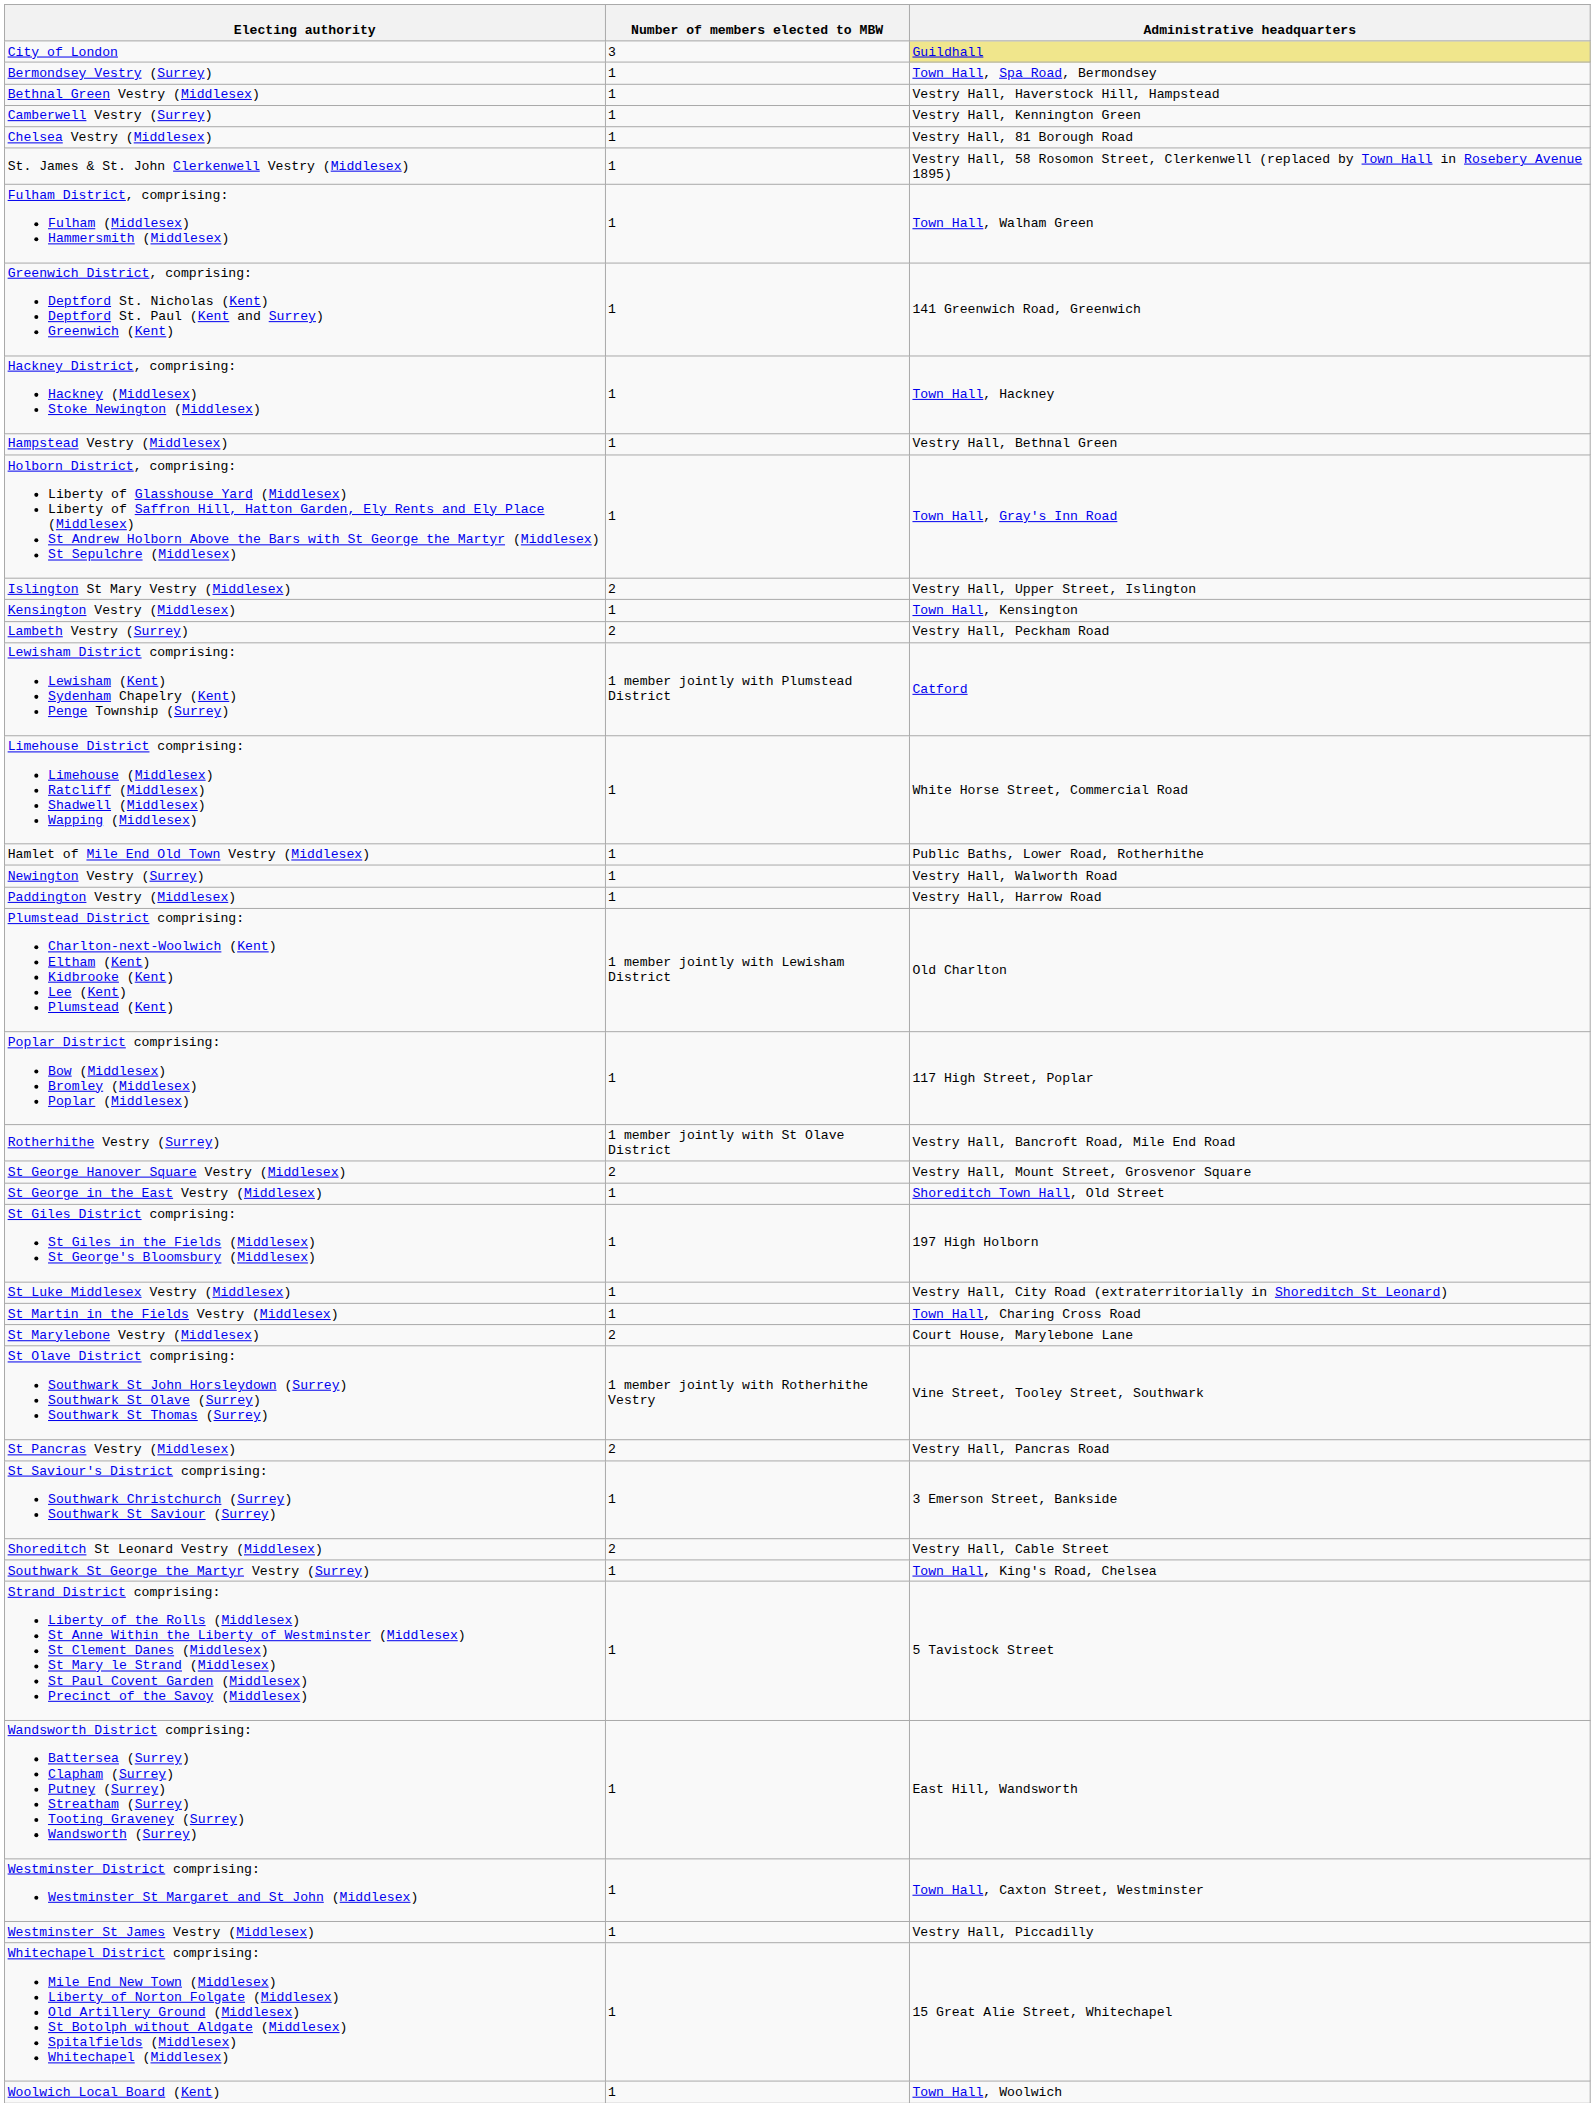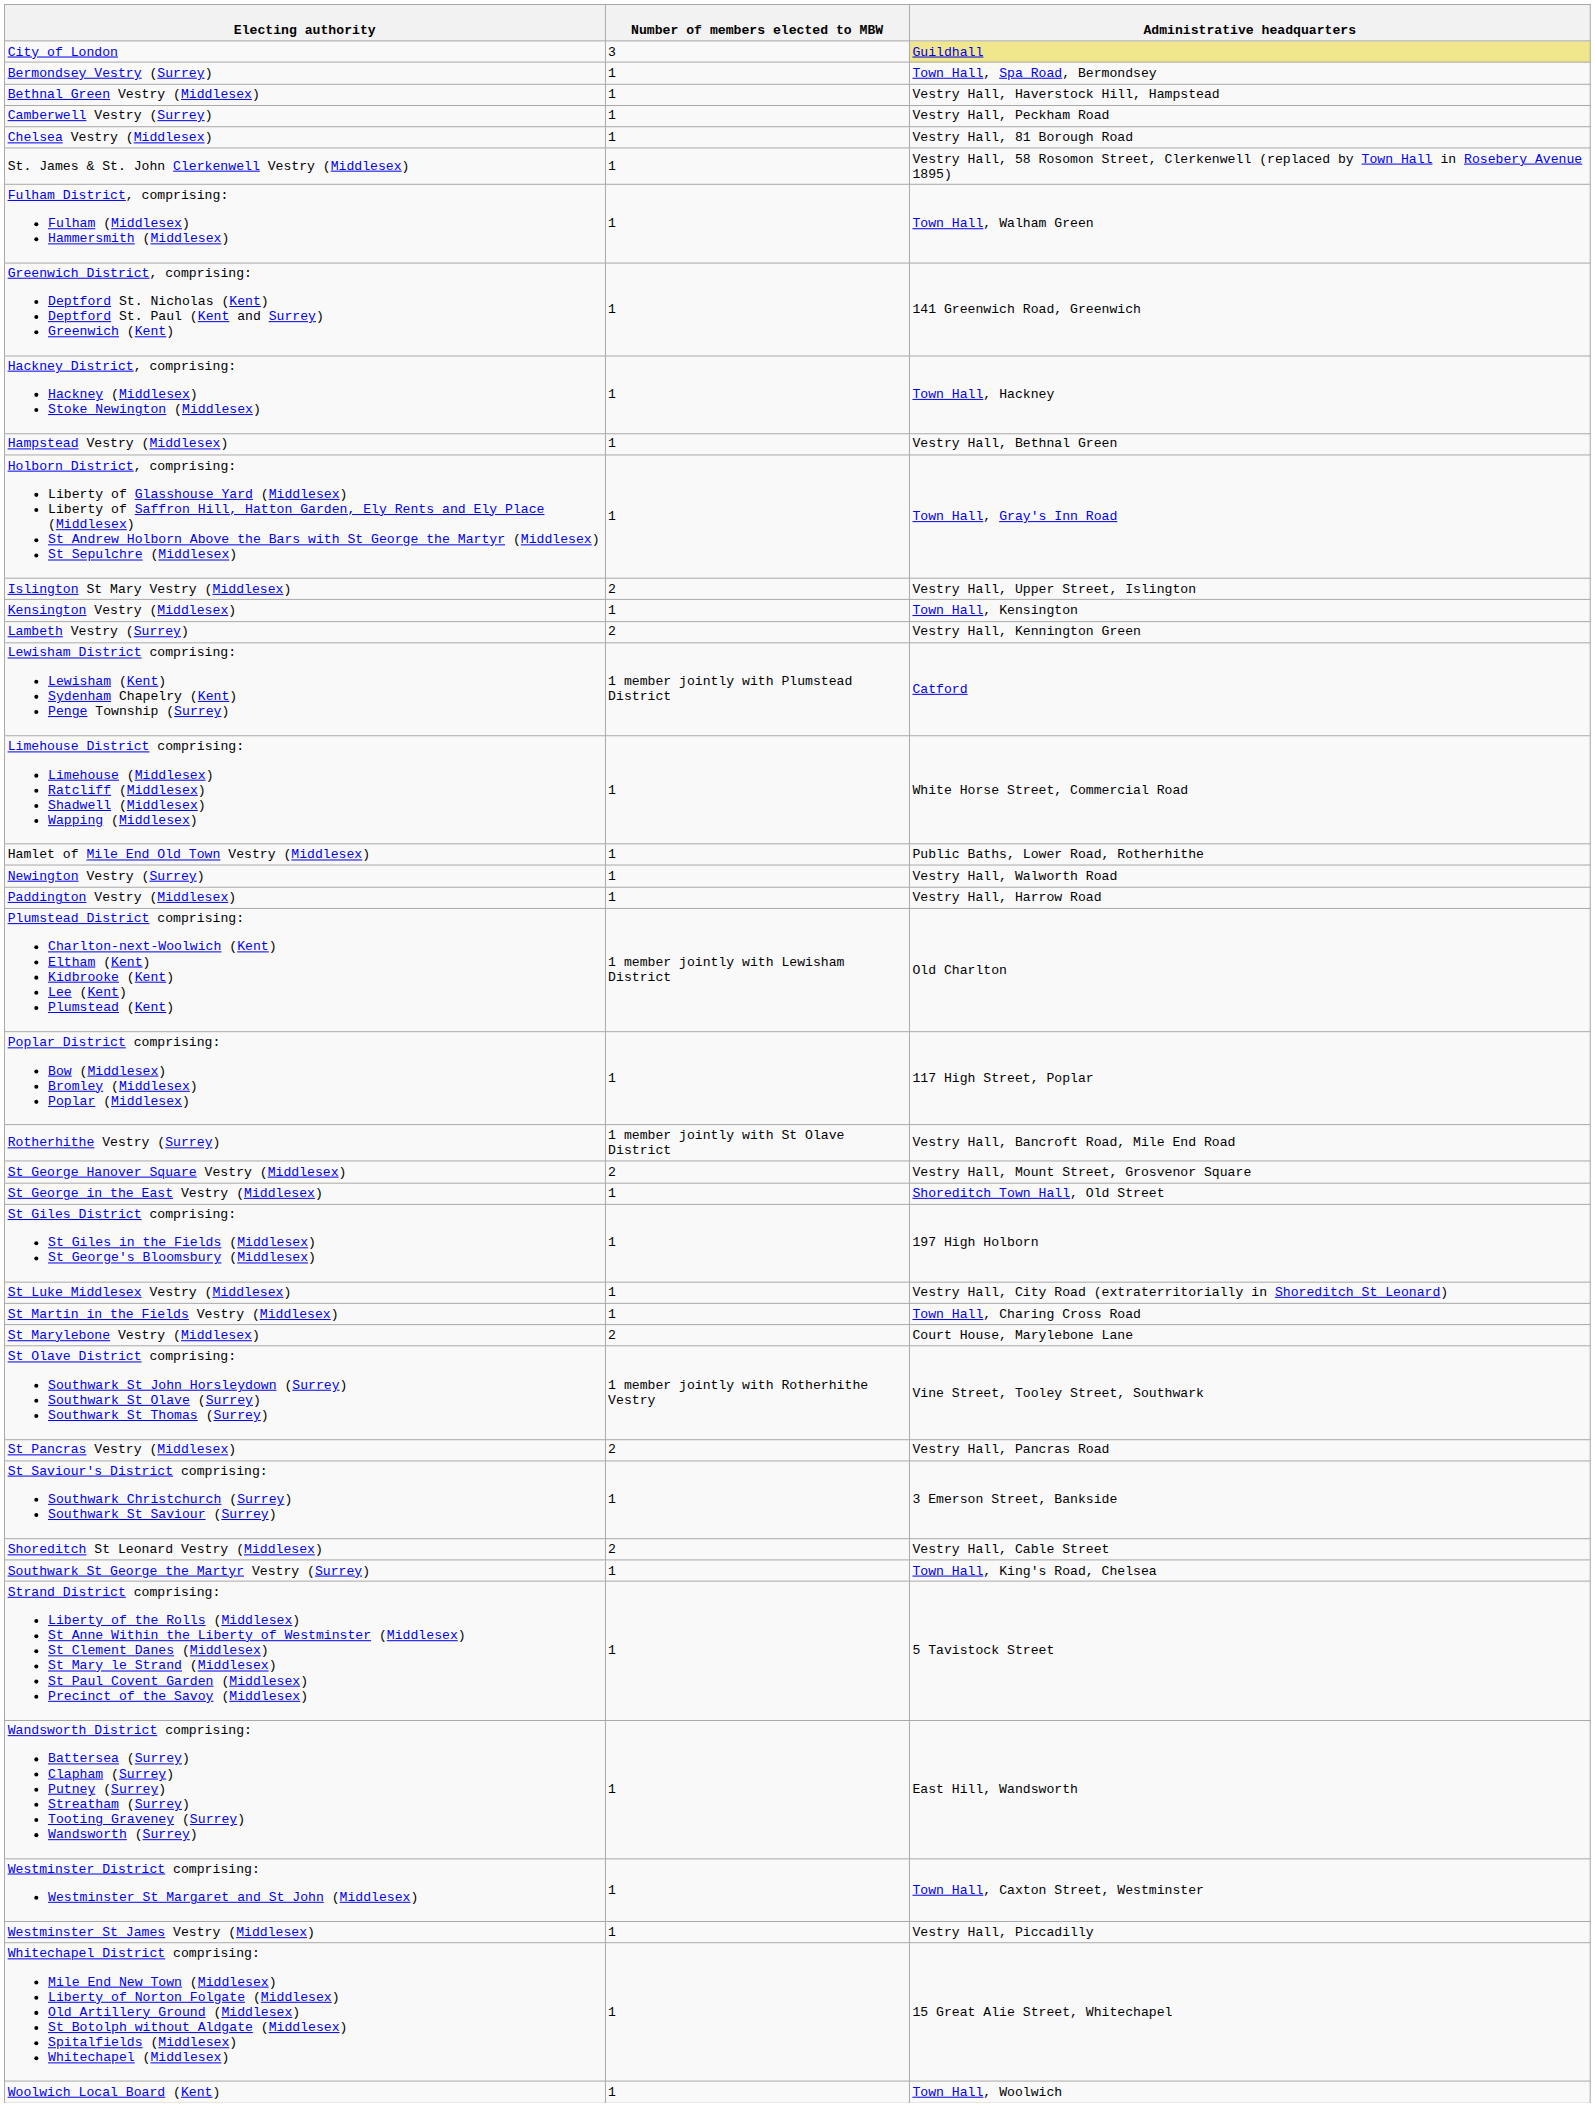Camberwell Vestry (Surrey) | Administrative headquarters: Vestry Hall, Kennington Green -> Vestry Hall, Peckham Road
Lambeth Vestry (Surrey) | Administrative headquarters: Vestry Hall, Peckham Road -> Vestry Hall, Kennington Green
